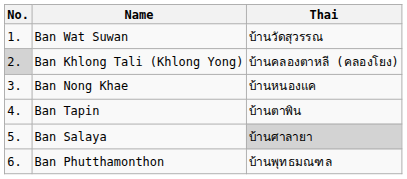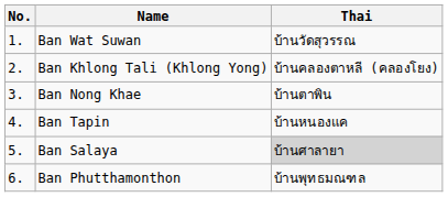Ban Khlong Tali (Khlong Yong) | No.: lightgrey background -> no background
Ban Nong Khae | Thai: บ้านหนองแค -> บ้านตาพิน
Ban Tapin | Thai: บ้านตาพิน -> บ้านหนองแค
